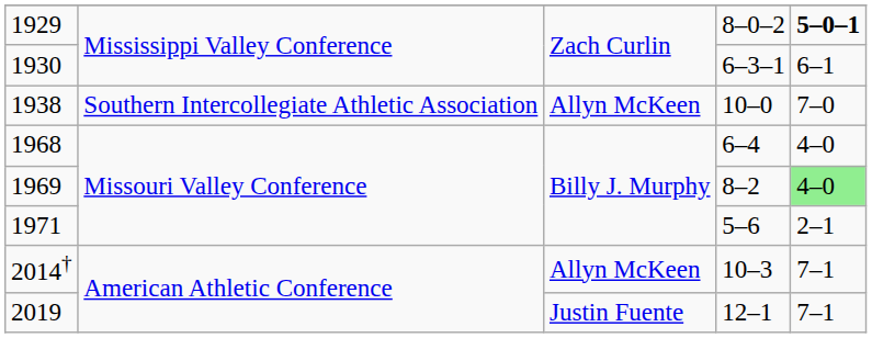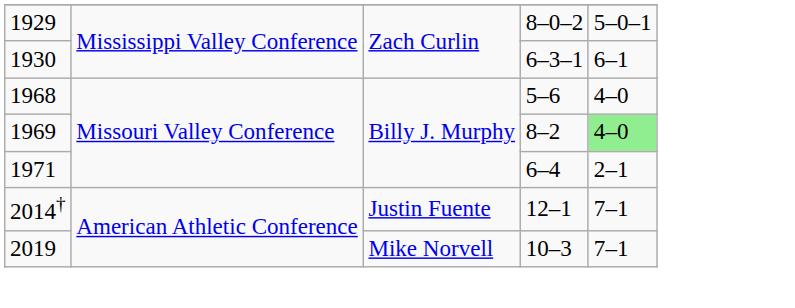1929 | column 5: bold -> normal
- row: 1938 | Southern Intercollegiate Athletic Association | Allyn McKeen | 10–0 | 7–0
1968 | column 4: 6–4 -> 5–6
1971 | column 4: 5–6 -> 6–4
2014† | column 3: Allyn McKeen -> Justin Fuente
2014† | column 4: 10–3 -> 12–1
2019 | column 3: Justin Fuente -> Mike Norvell
2019 | column 4: 12–1 -> 10–3
